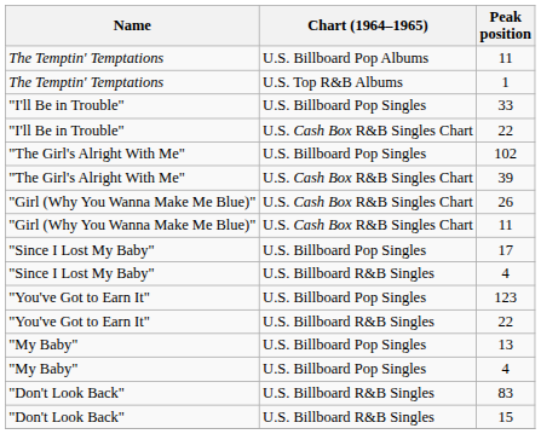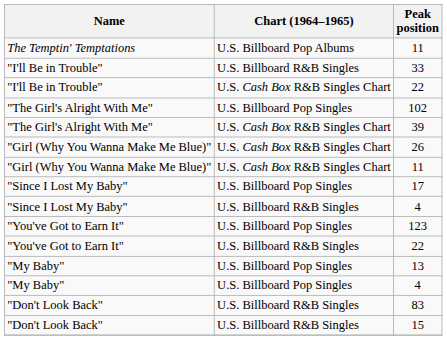- row: The Temptin' Temptations | U.S. Top R&B Albums | 1
33 | Chart (1964–1965): U.S. Billboard Pop Singles -> U.S. Billboard R&B Singles
